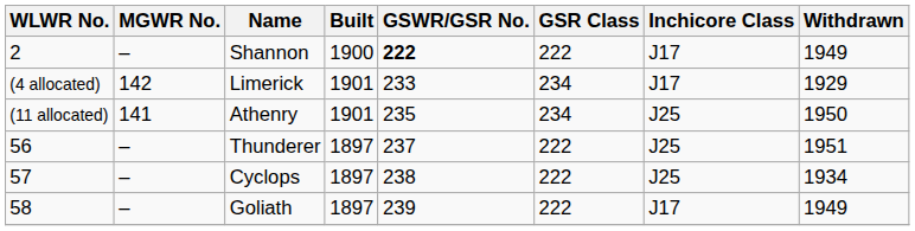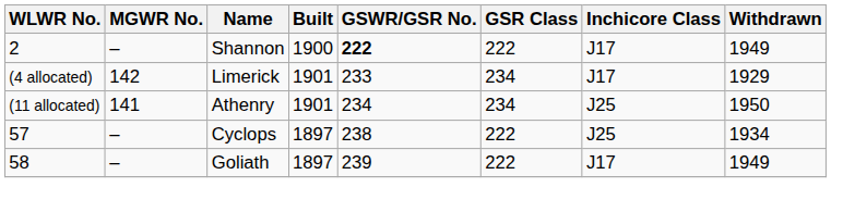Athenry | GSWR/GSR No.: 235 -> 234
- row: 56 | – | Thunderer | 1897 | 237 | 222 | J25 | 1951
